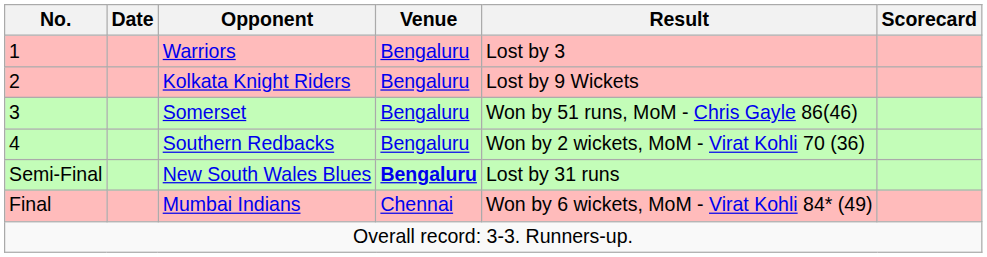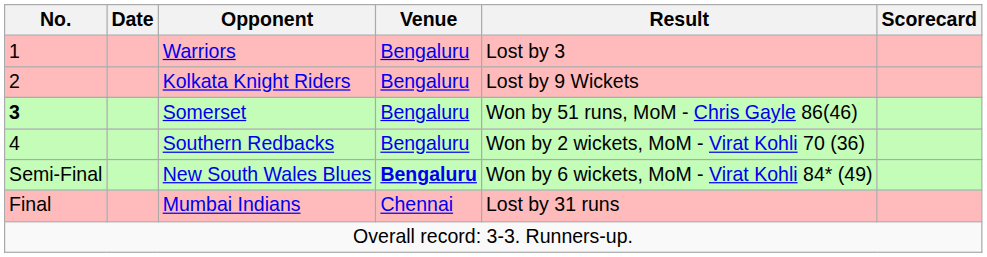Somerset | No.: normal -> bold
New South Wales Blues | Result: Lost by 31 runs -> Won by 6 wickets, MoM - Virat Kohli 84* (49)
Mumbai Indians | Result: Won by 6 wickets, MoM - Virat Kohli 84* (49) -> Lost by 31 runs
